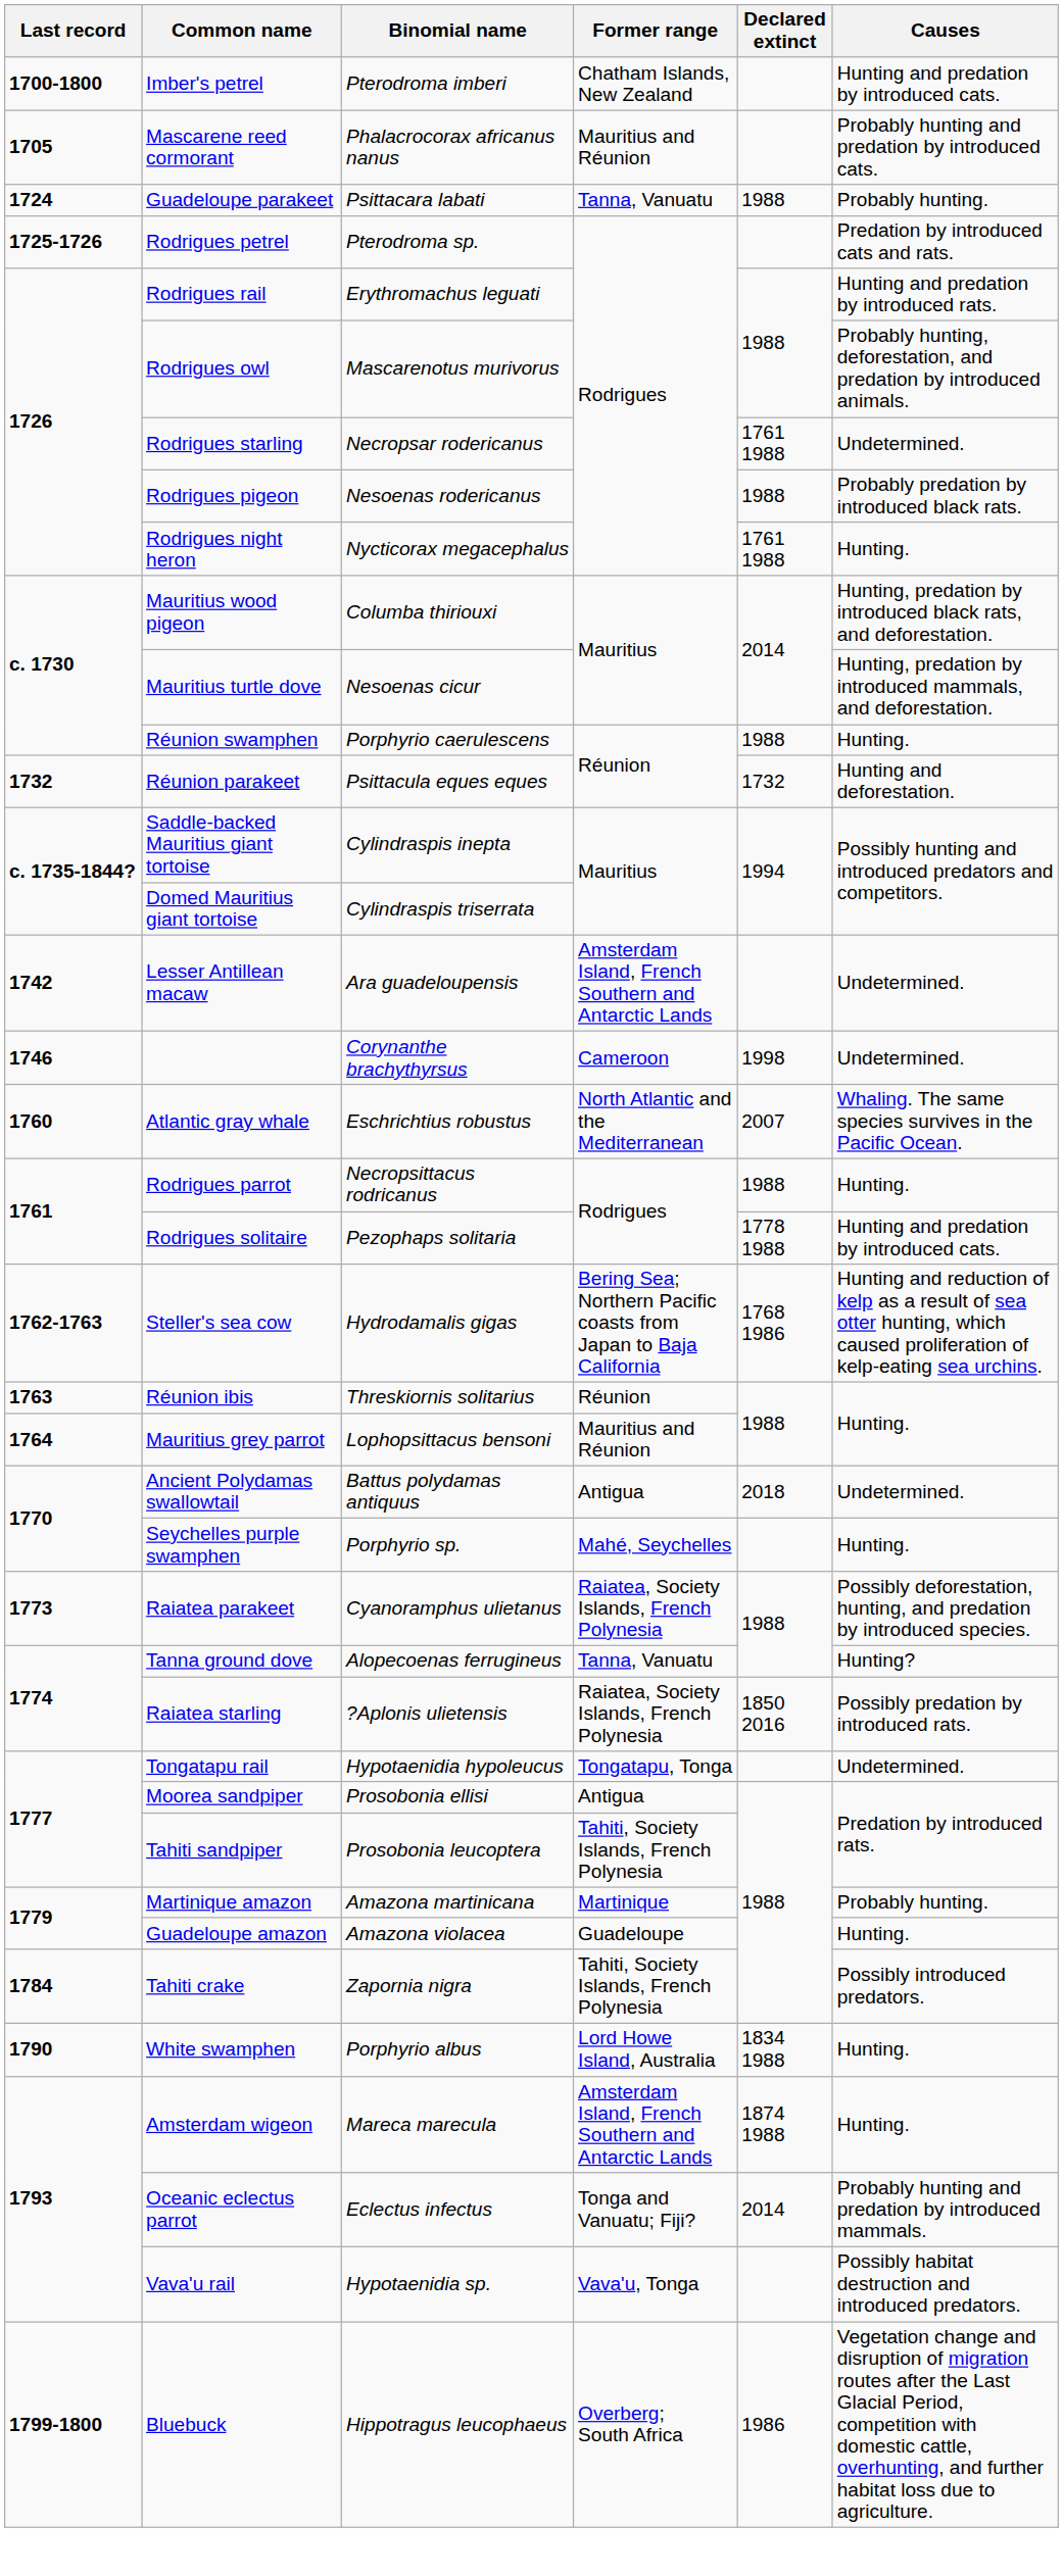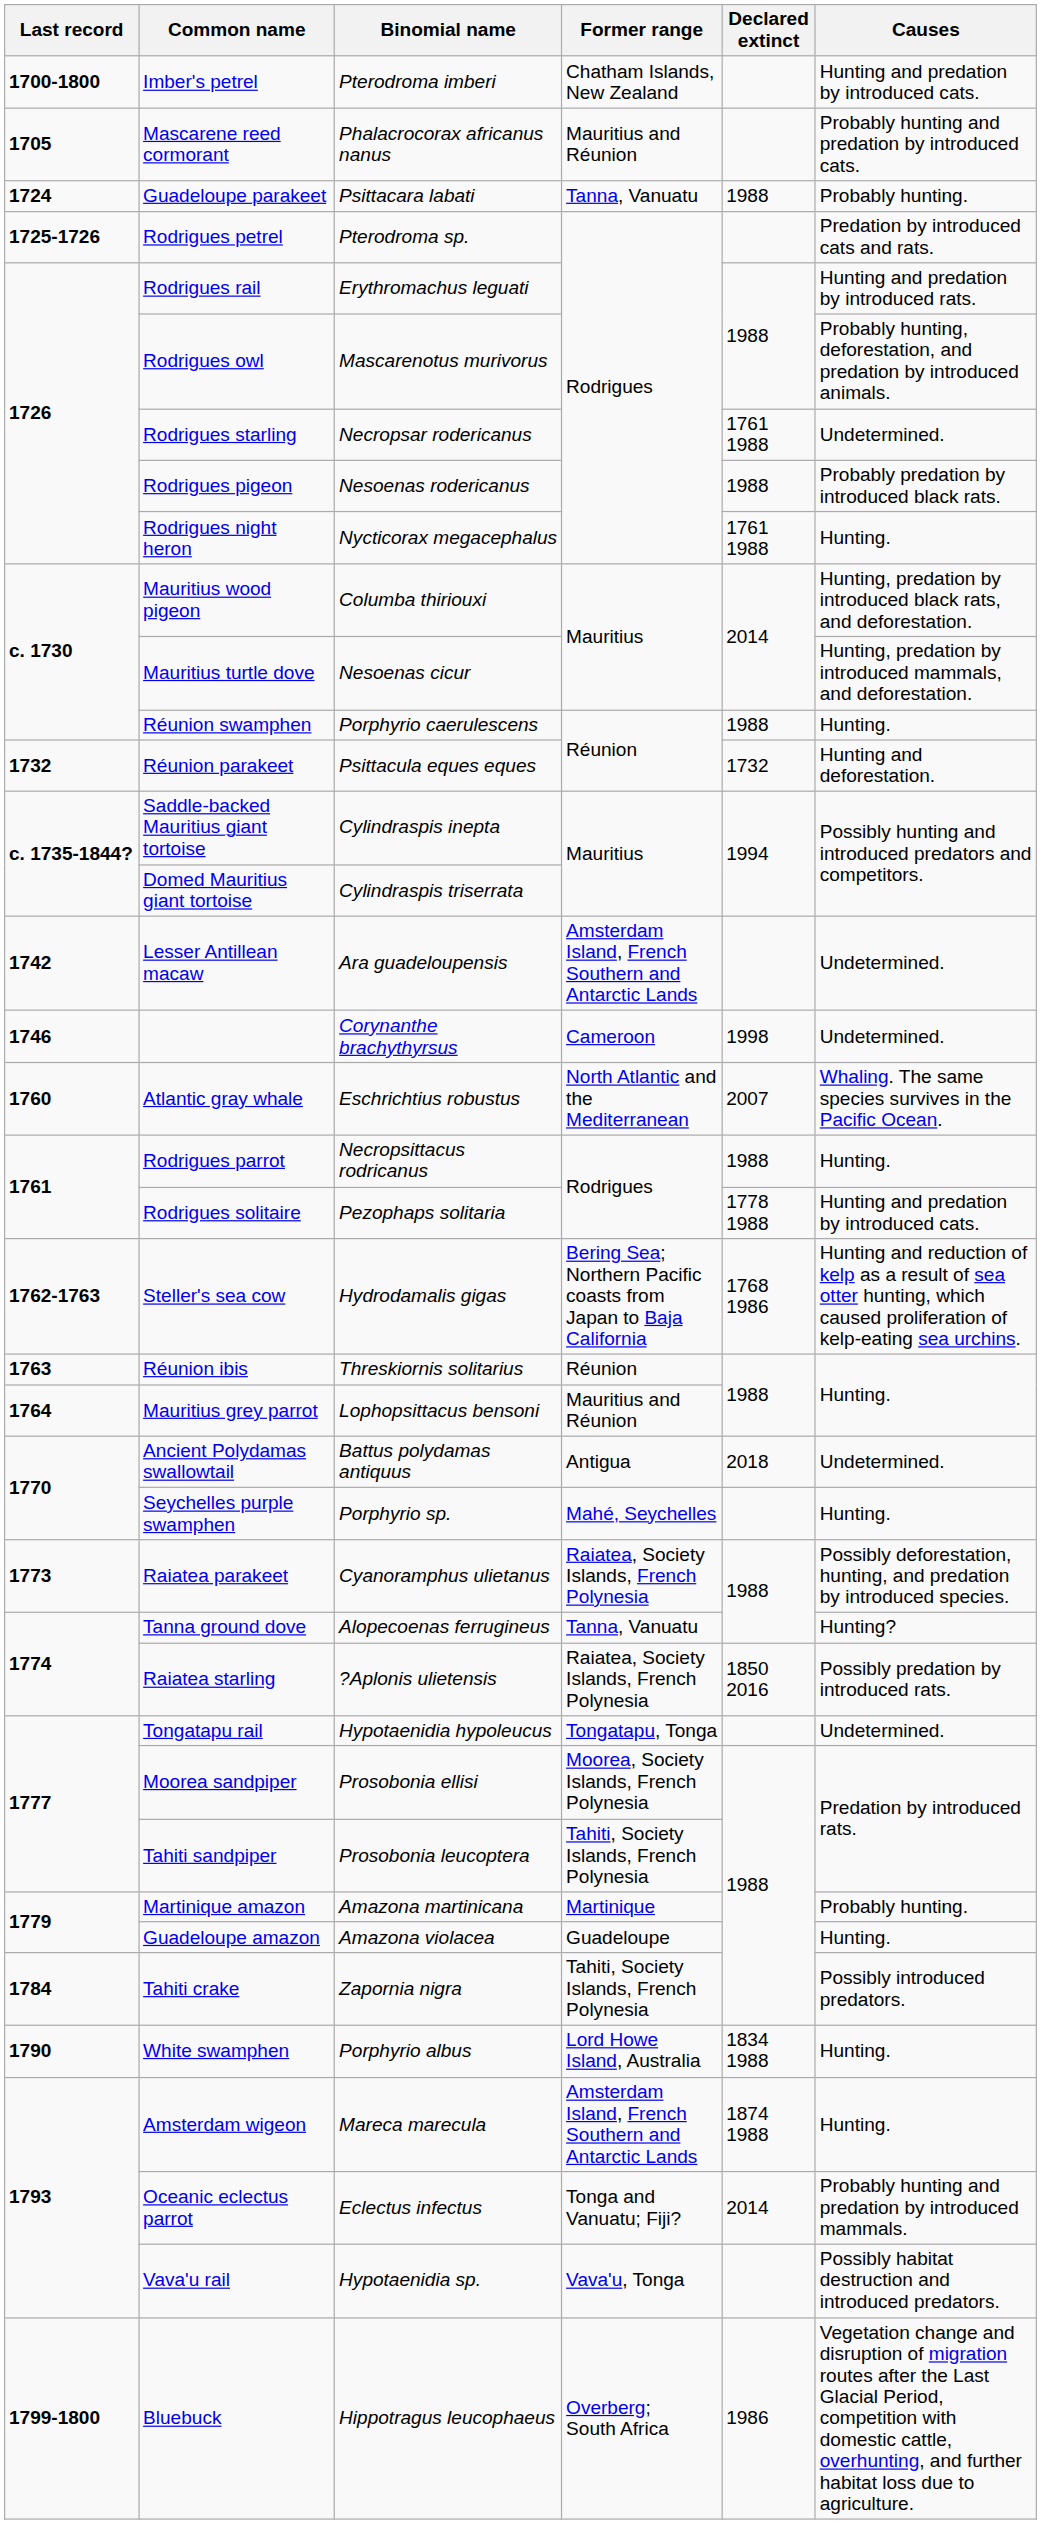Moorea sandpiper | Former range: Antigua -> Moorea, Society Islands, French Polynesia
